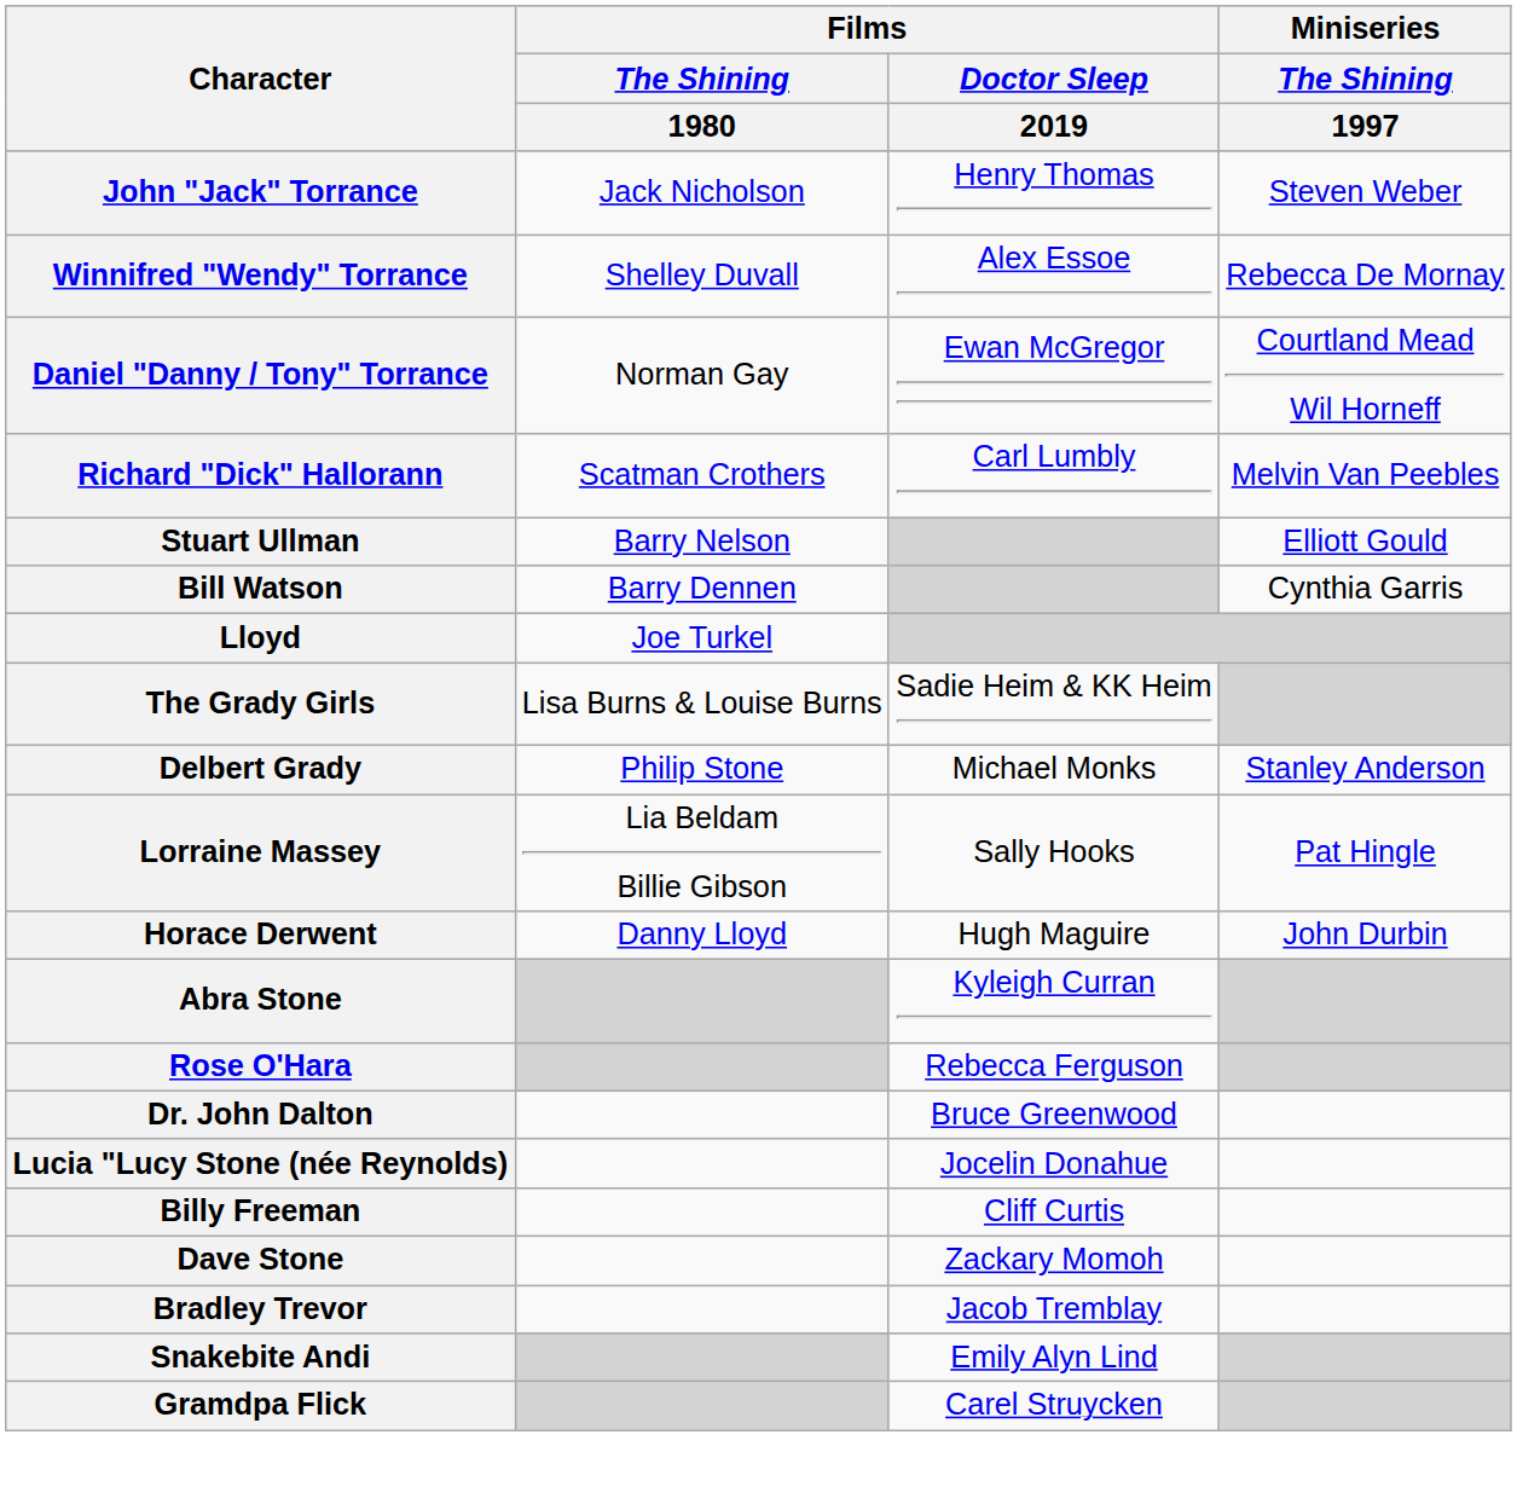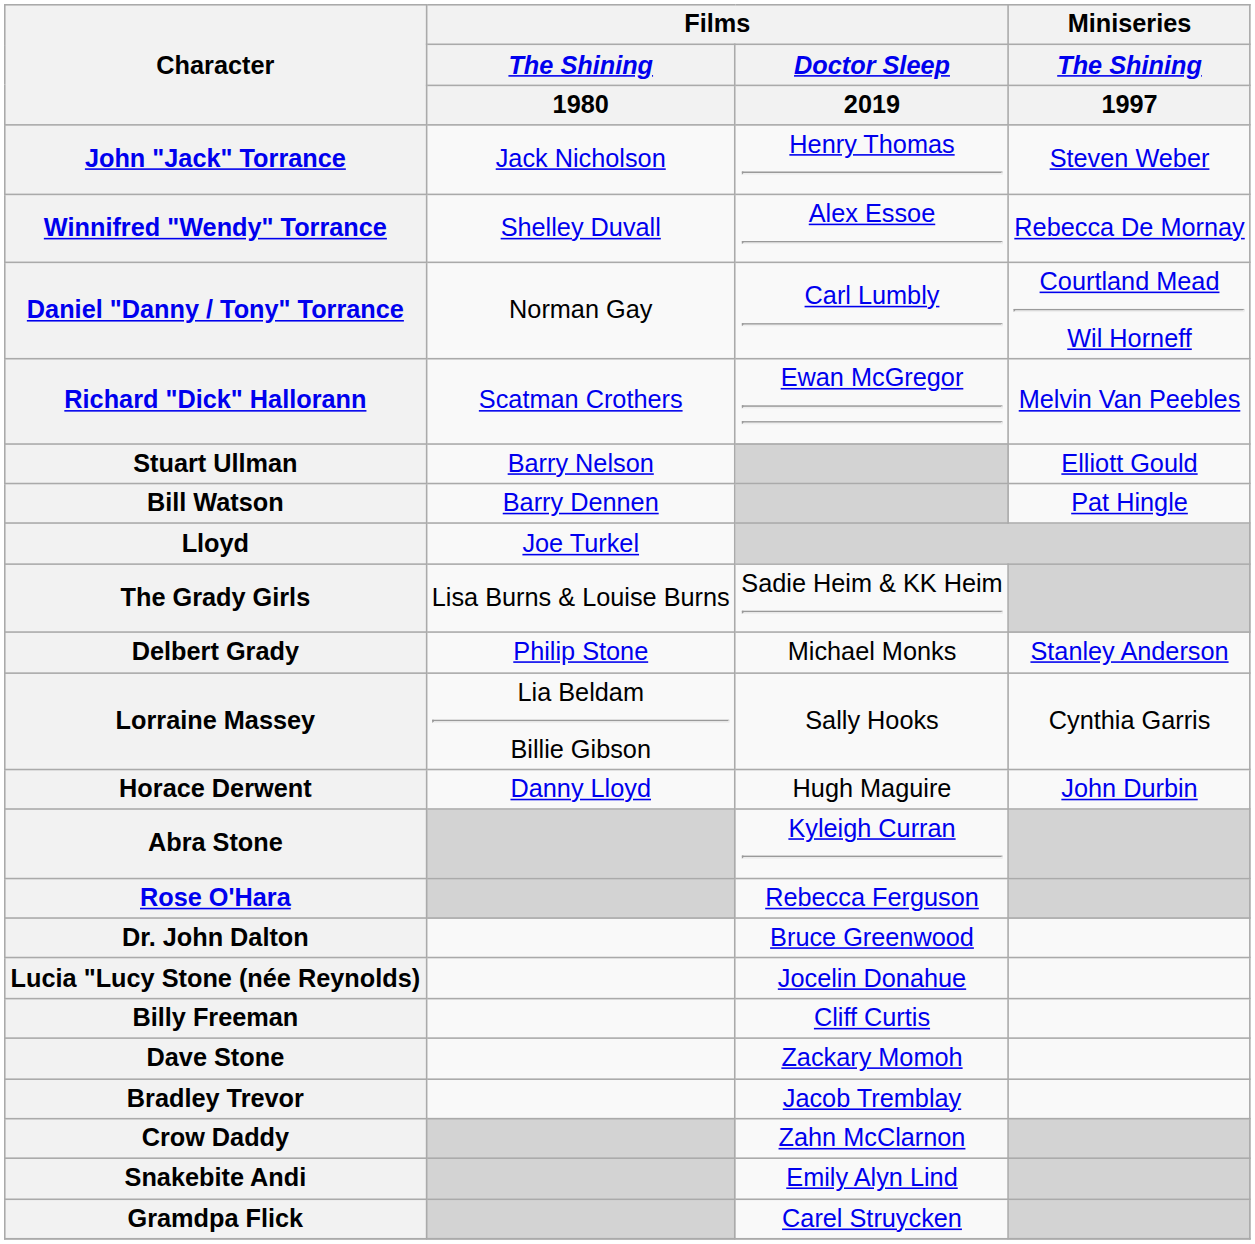Daniel "Danny / Tony" Torrance | Films / Doctor Sleep / 2019: Ewan McGregor -> Carl Lumbly
Richard "Dick" Hallorann | Films / Doctor Sleep / 2019: Carl Lumbly -> Ewan McGregor
Bill Watson | Miniseries / The Shining / 1997: Cynthia Garris -> Pat Hingle
Lorraine Massey | Miniseries / The Shining / 1997: Pat Hingle -> Cynthia Garris
+ row: Crow Daddy | Zahn McClarnon
